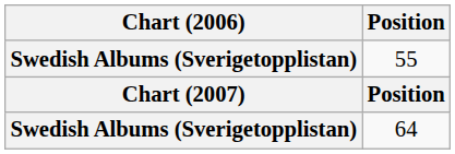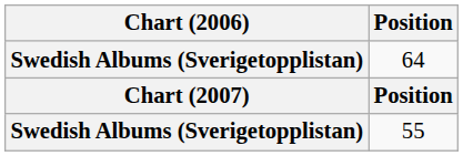rows swapped: 64 <-> 55
